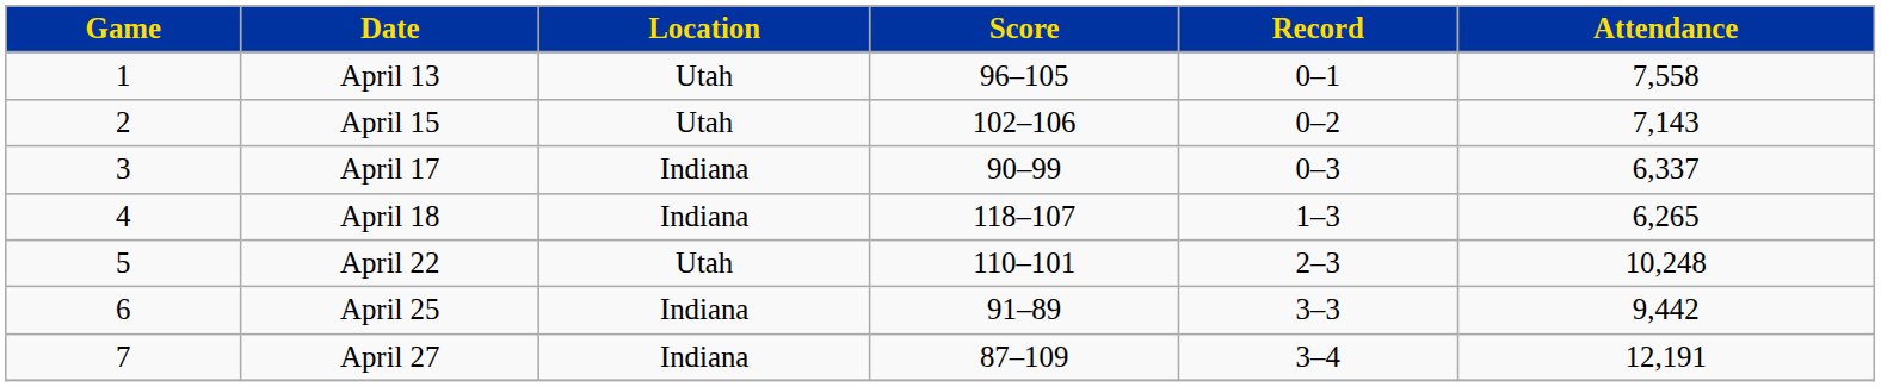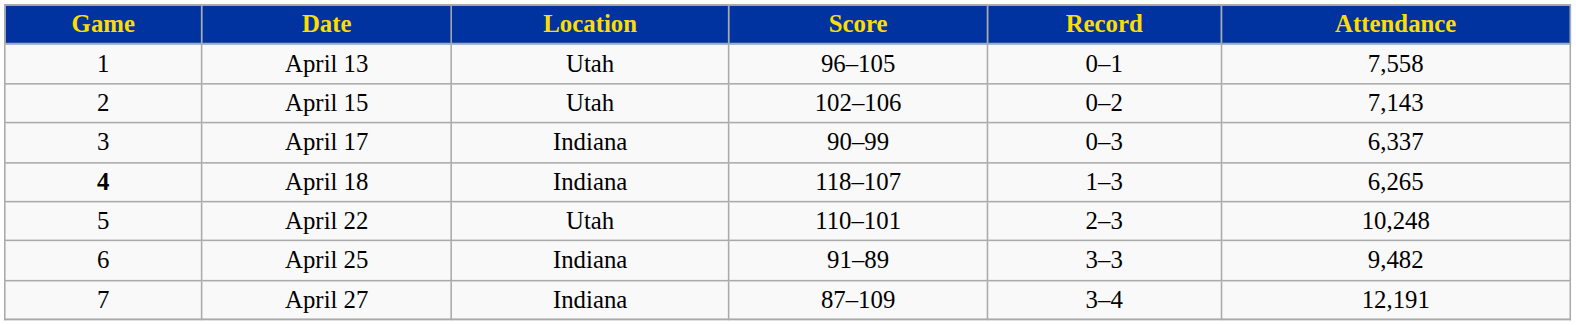April 18 | Game: normal -> bold
April 25 | Attendance: 9,442 -> 9,482
